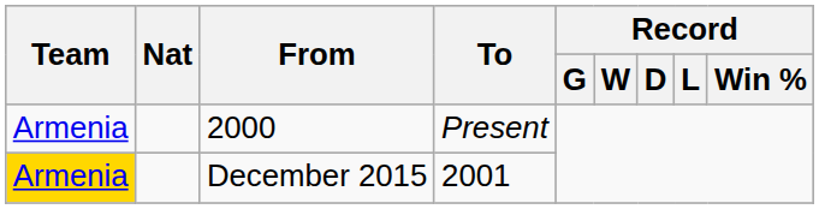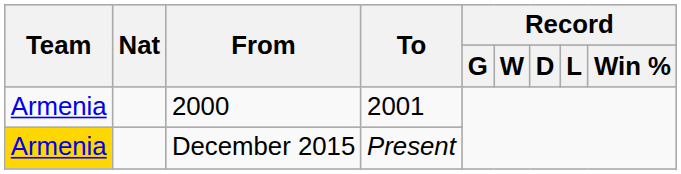2000 | To: Present -> 2001
December 2015 | To: 2001 -> Present
